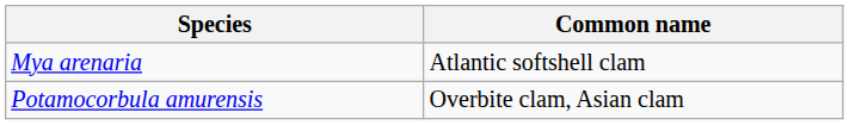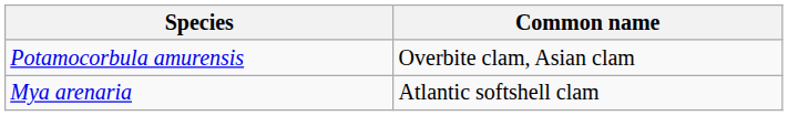rows swapped: Mya arenaria <-> Potamocorbula amurensis
